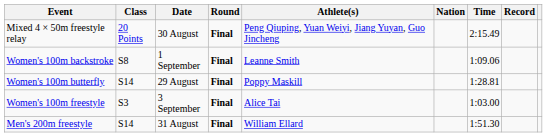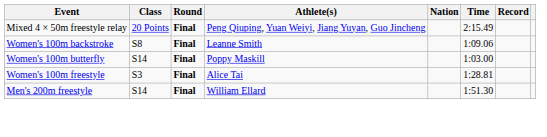- column: Date | 30 August | 1 September | 29 August | 3 September | 31 August
Women's 100m butterfly | Time: 1:28.81 -> 1:03.00
Women's 100m freestyle | Time: 1:03.00 -> 1:28.81
